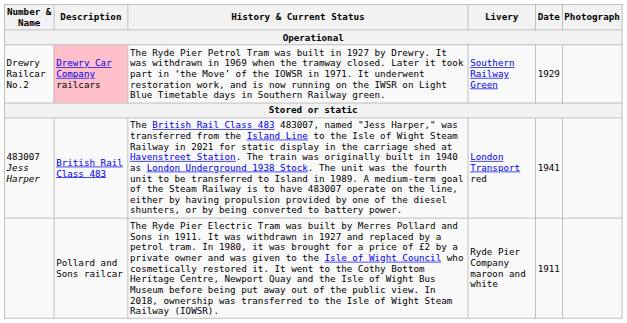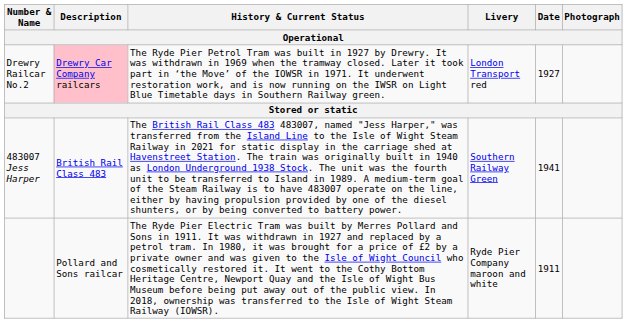Drewry Railcar No.2 | Livery: Southern Railway Green -> London Transport red
Drewry Railcar No.2 | Date: 1929 -> 1927
483007 Jess Harper | Livery: London Transport red -> Southern Railway Green
